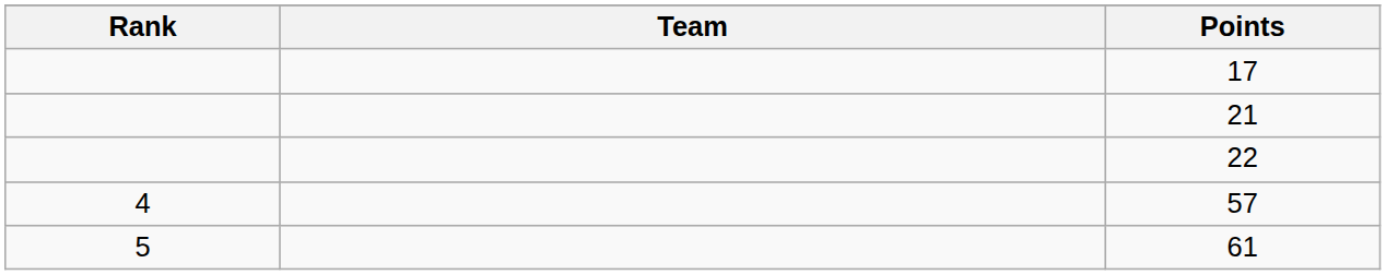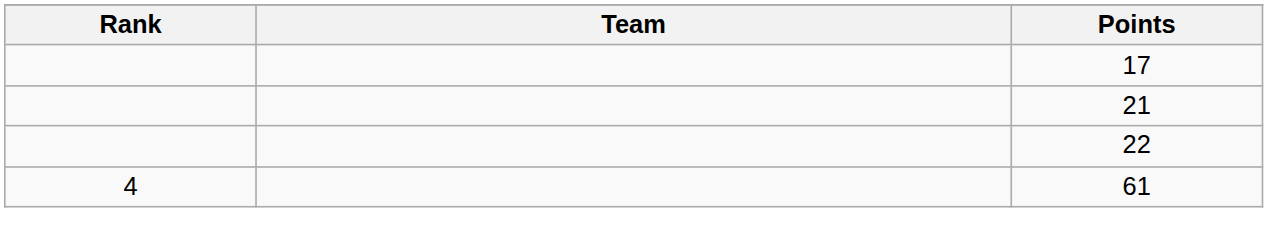- row: 4 | 57
61 | Rank: 5 -> 4
